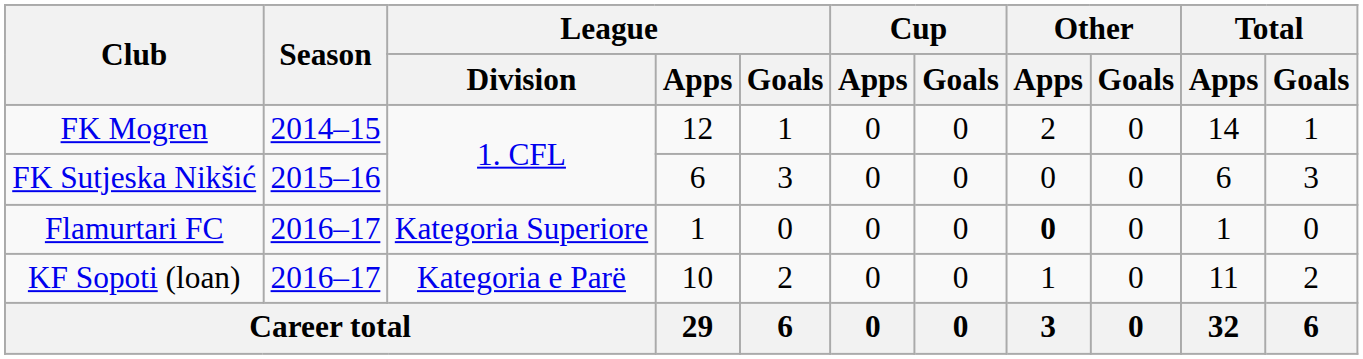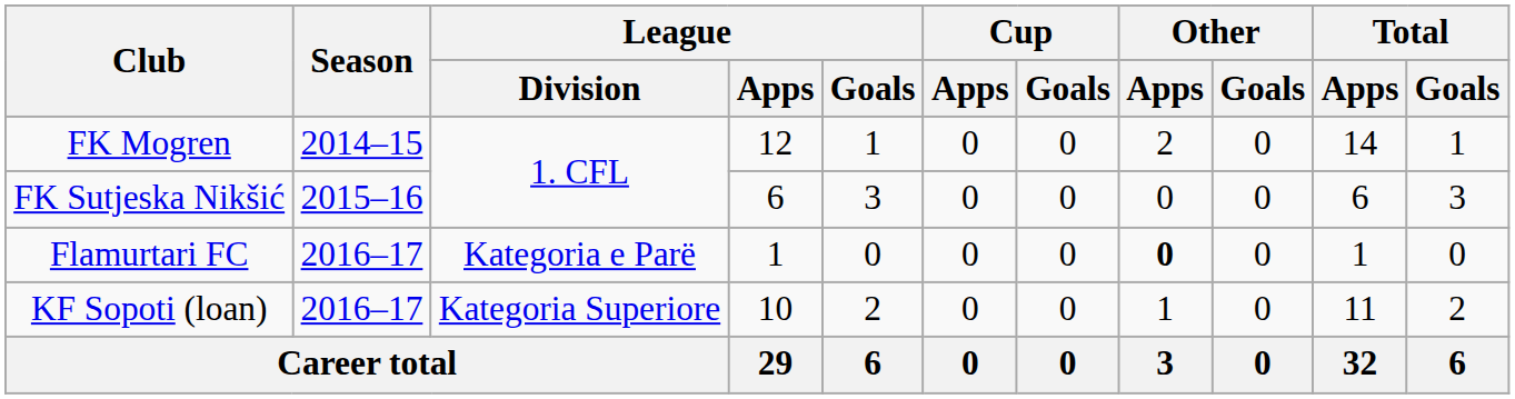Flamurtari FC | League / Division: Kategoria Superiore -> Kategoria e Parë
KF Sopoti (loan) | League / Division: Kategoria e Parë -> Kategoria Superiore
